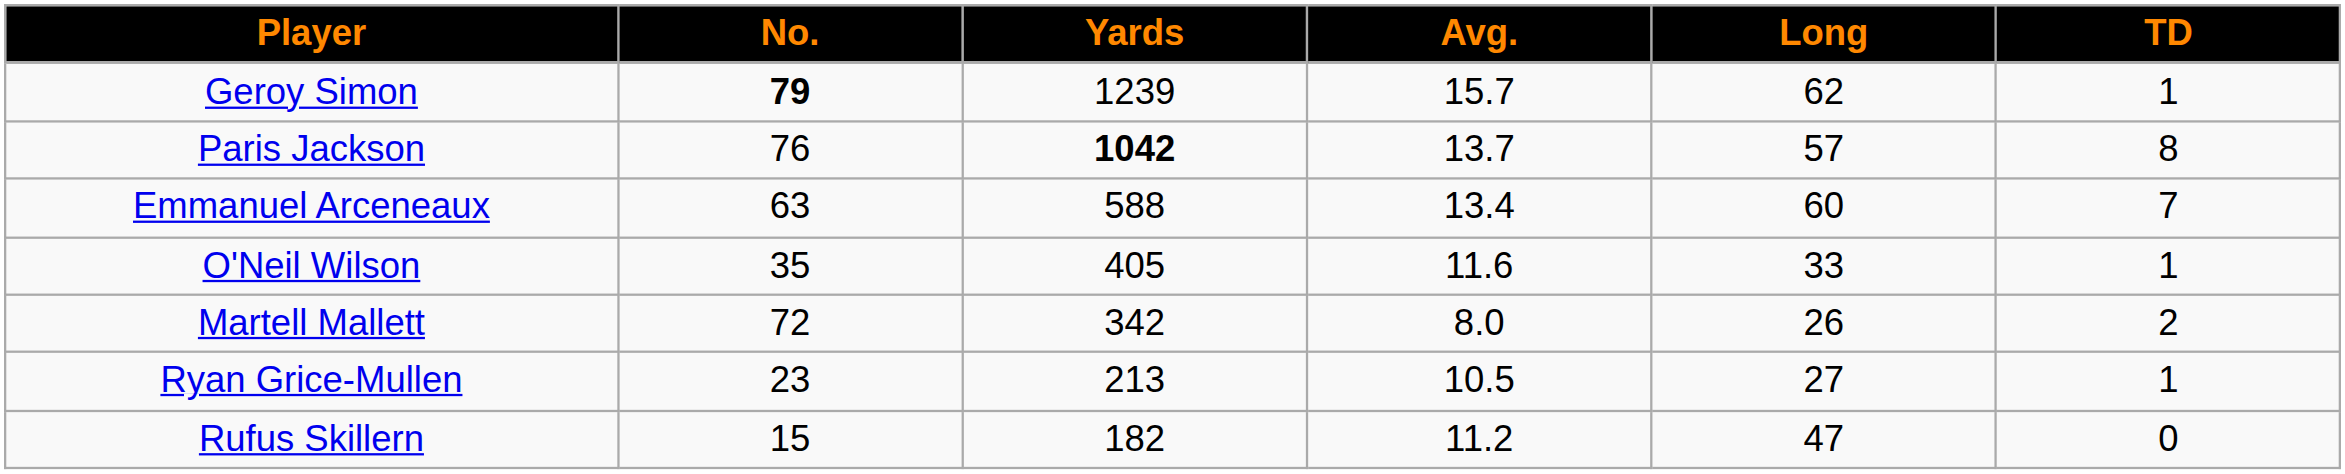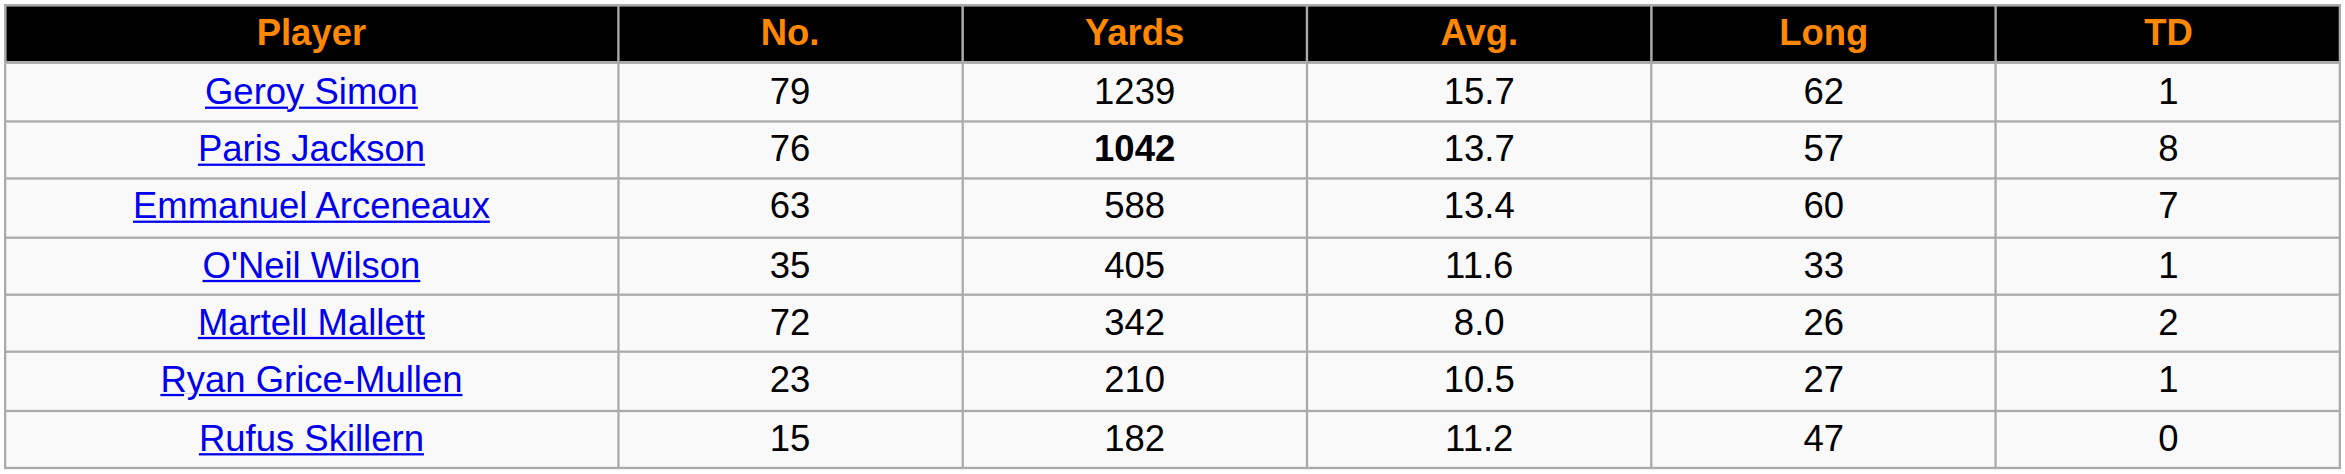Geroy Simon | No.: bold -> normal
Ryan Grice-Mullen | Yards: 213 -> 210
